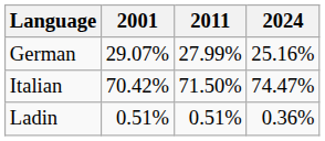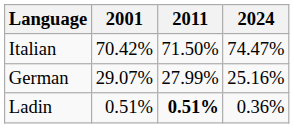rows swapped: German <-> Italian
Ladin | 2011: normal -> bold
